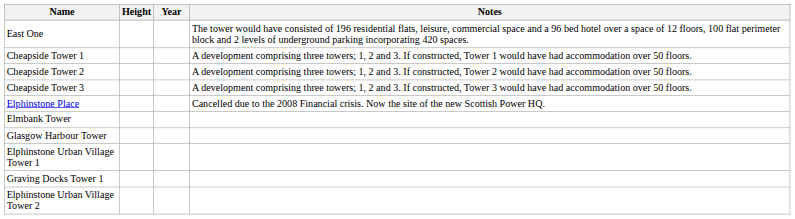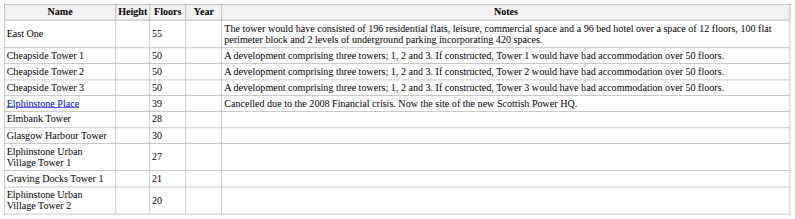+ column: Floors | 55 | 50 | 50 | 50 | 39 | 28 | 30 | 27 | 21 | 20
